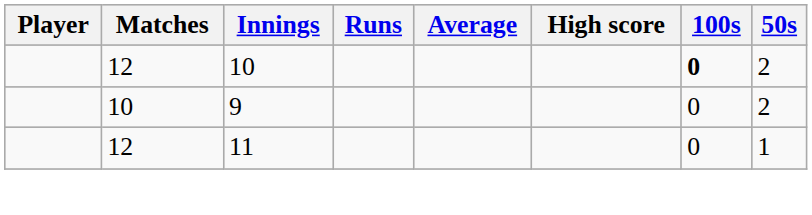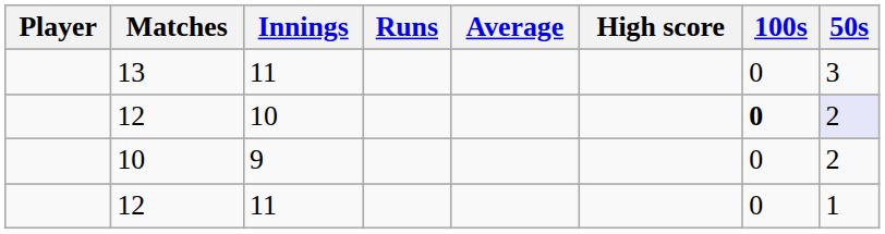+ row: 13 | 11 | 0 | 3
12 / 10 | 50s: no background -> lavender background
